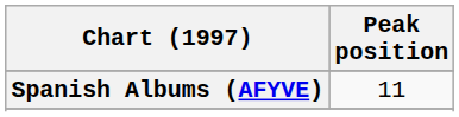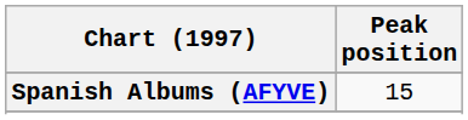Spanish Albums (AFYVE) | Peak position: 11 -> 15
